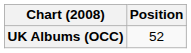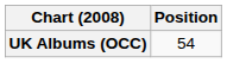UK Albums (OCC) | Position: 52 -> 54
